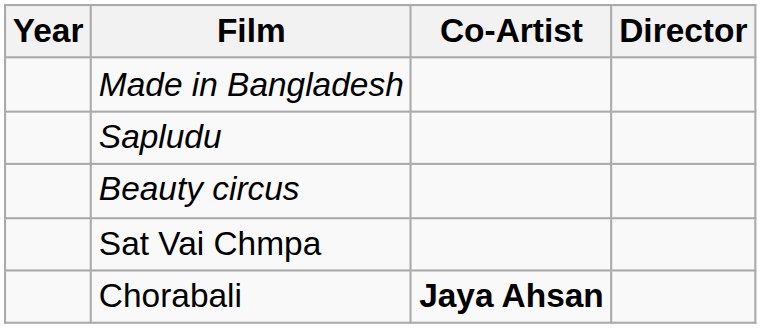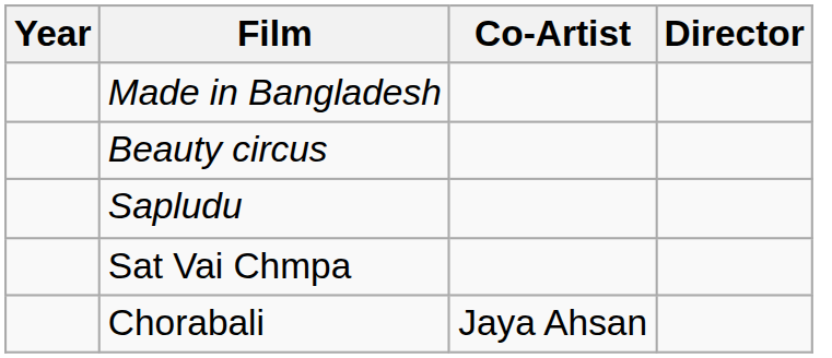rows swapped: Sapludu <-> Beauty circus
Chorabali | Co-Artist: bold -> normal
